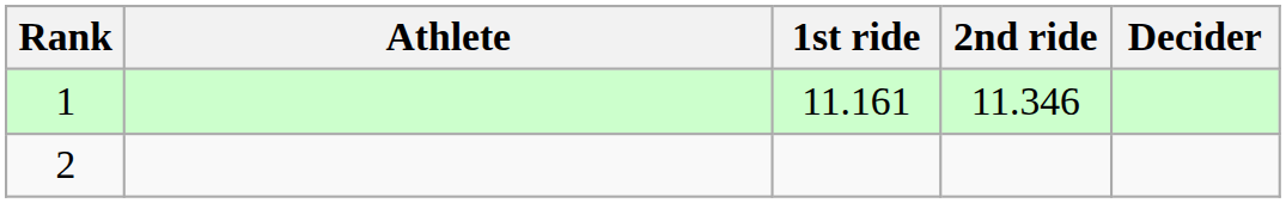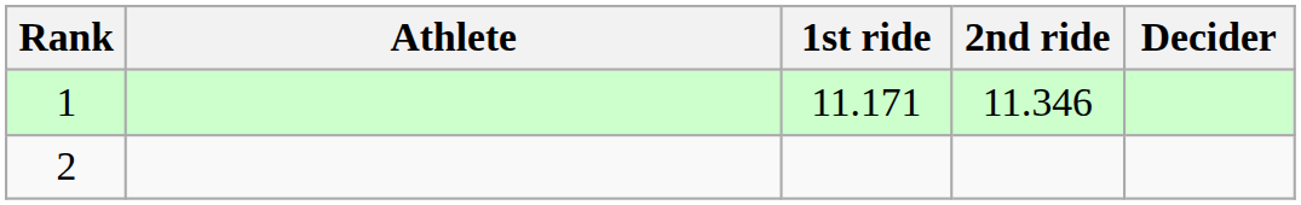1 | 1st ride: 11.161 -> 11.171
